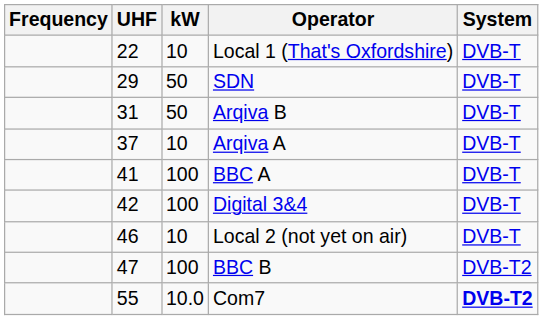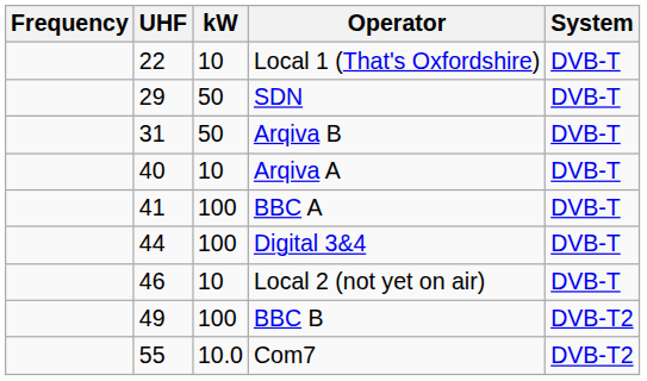Arqiva A | UHF: 37 -> 40
Digital 3&4 | UHF: 42 -> 44
BBC B | UHF: 47 -> 49
Com7 | System: bold -> normal
